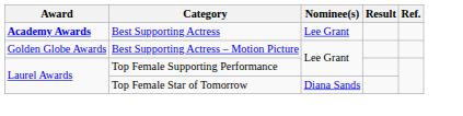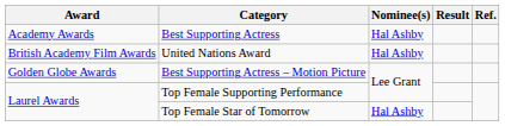Best Supporting Actress | Award: bold -> normal
Best Supporting Actress | Nominee(s): Lee Grant -> Hal Ashby
+ row: British Academy Film Awards | United Nations Award | Hal Ashby
Top Female Star of Tomorrow | Nominee(s): Diana Sands -> Hal Ashby
